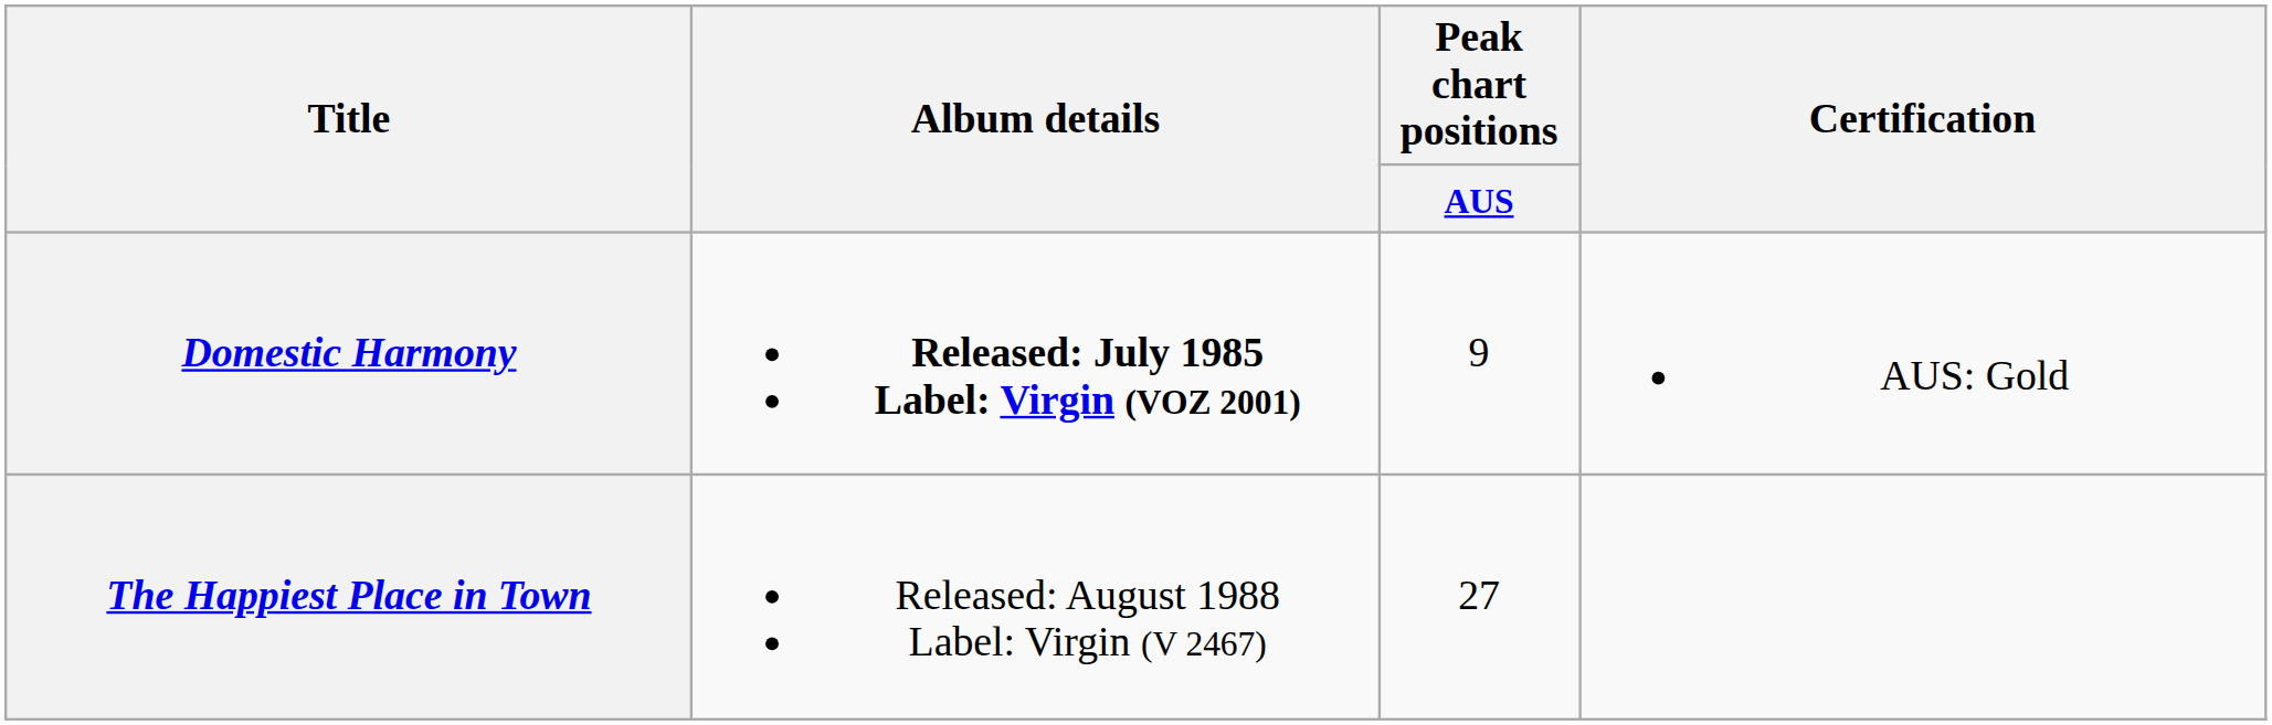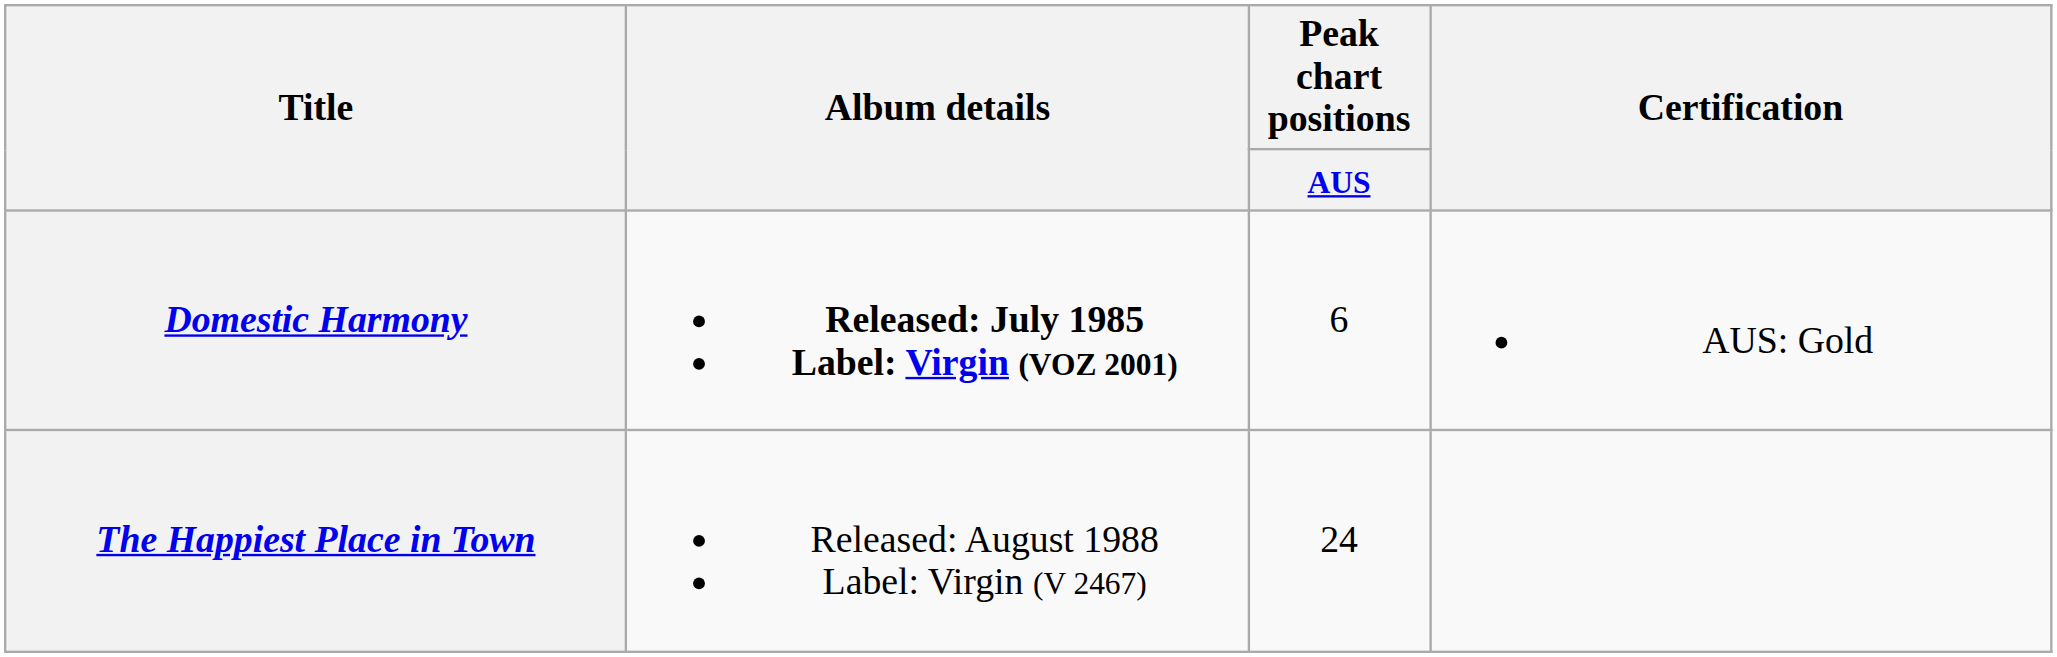Domestic Harmony | Peak chart positions / AUS: 9 -> 6
The Happiest Place in Town | Peak chart positions / AUS: 27 -> 24
